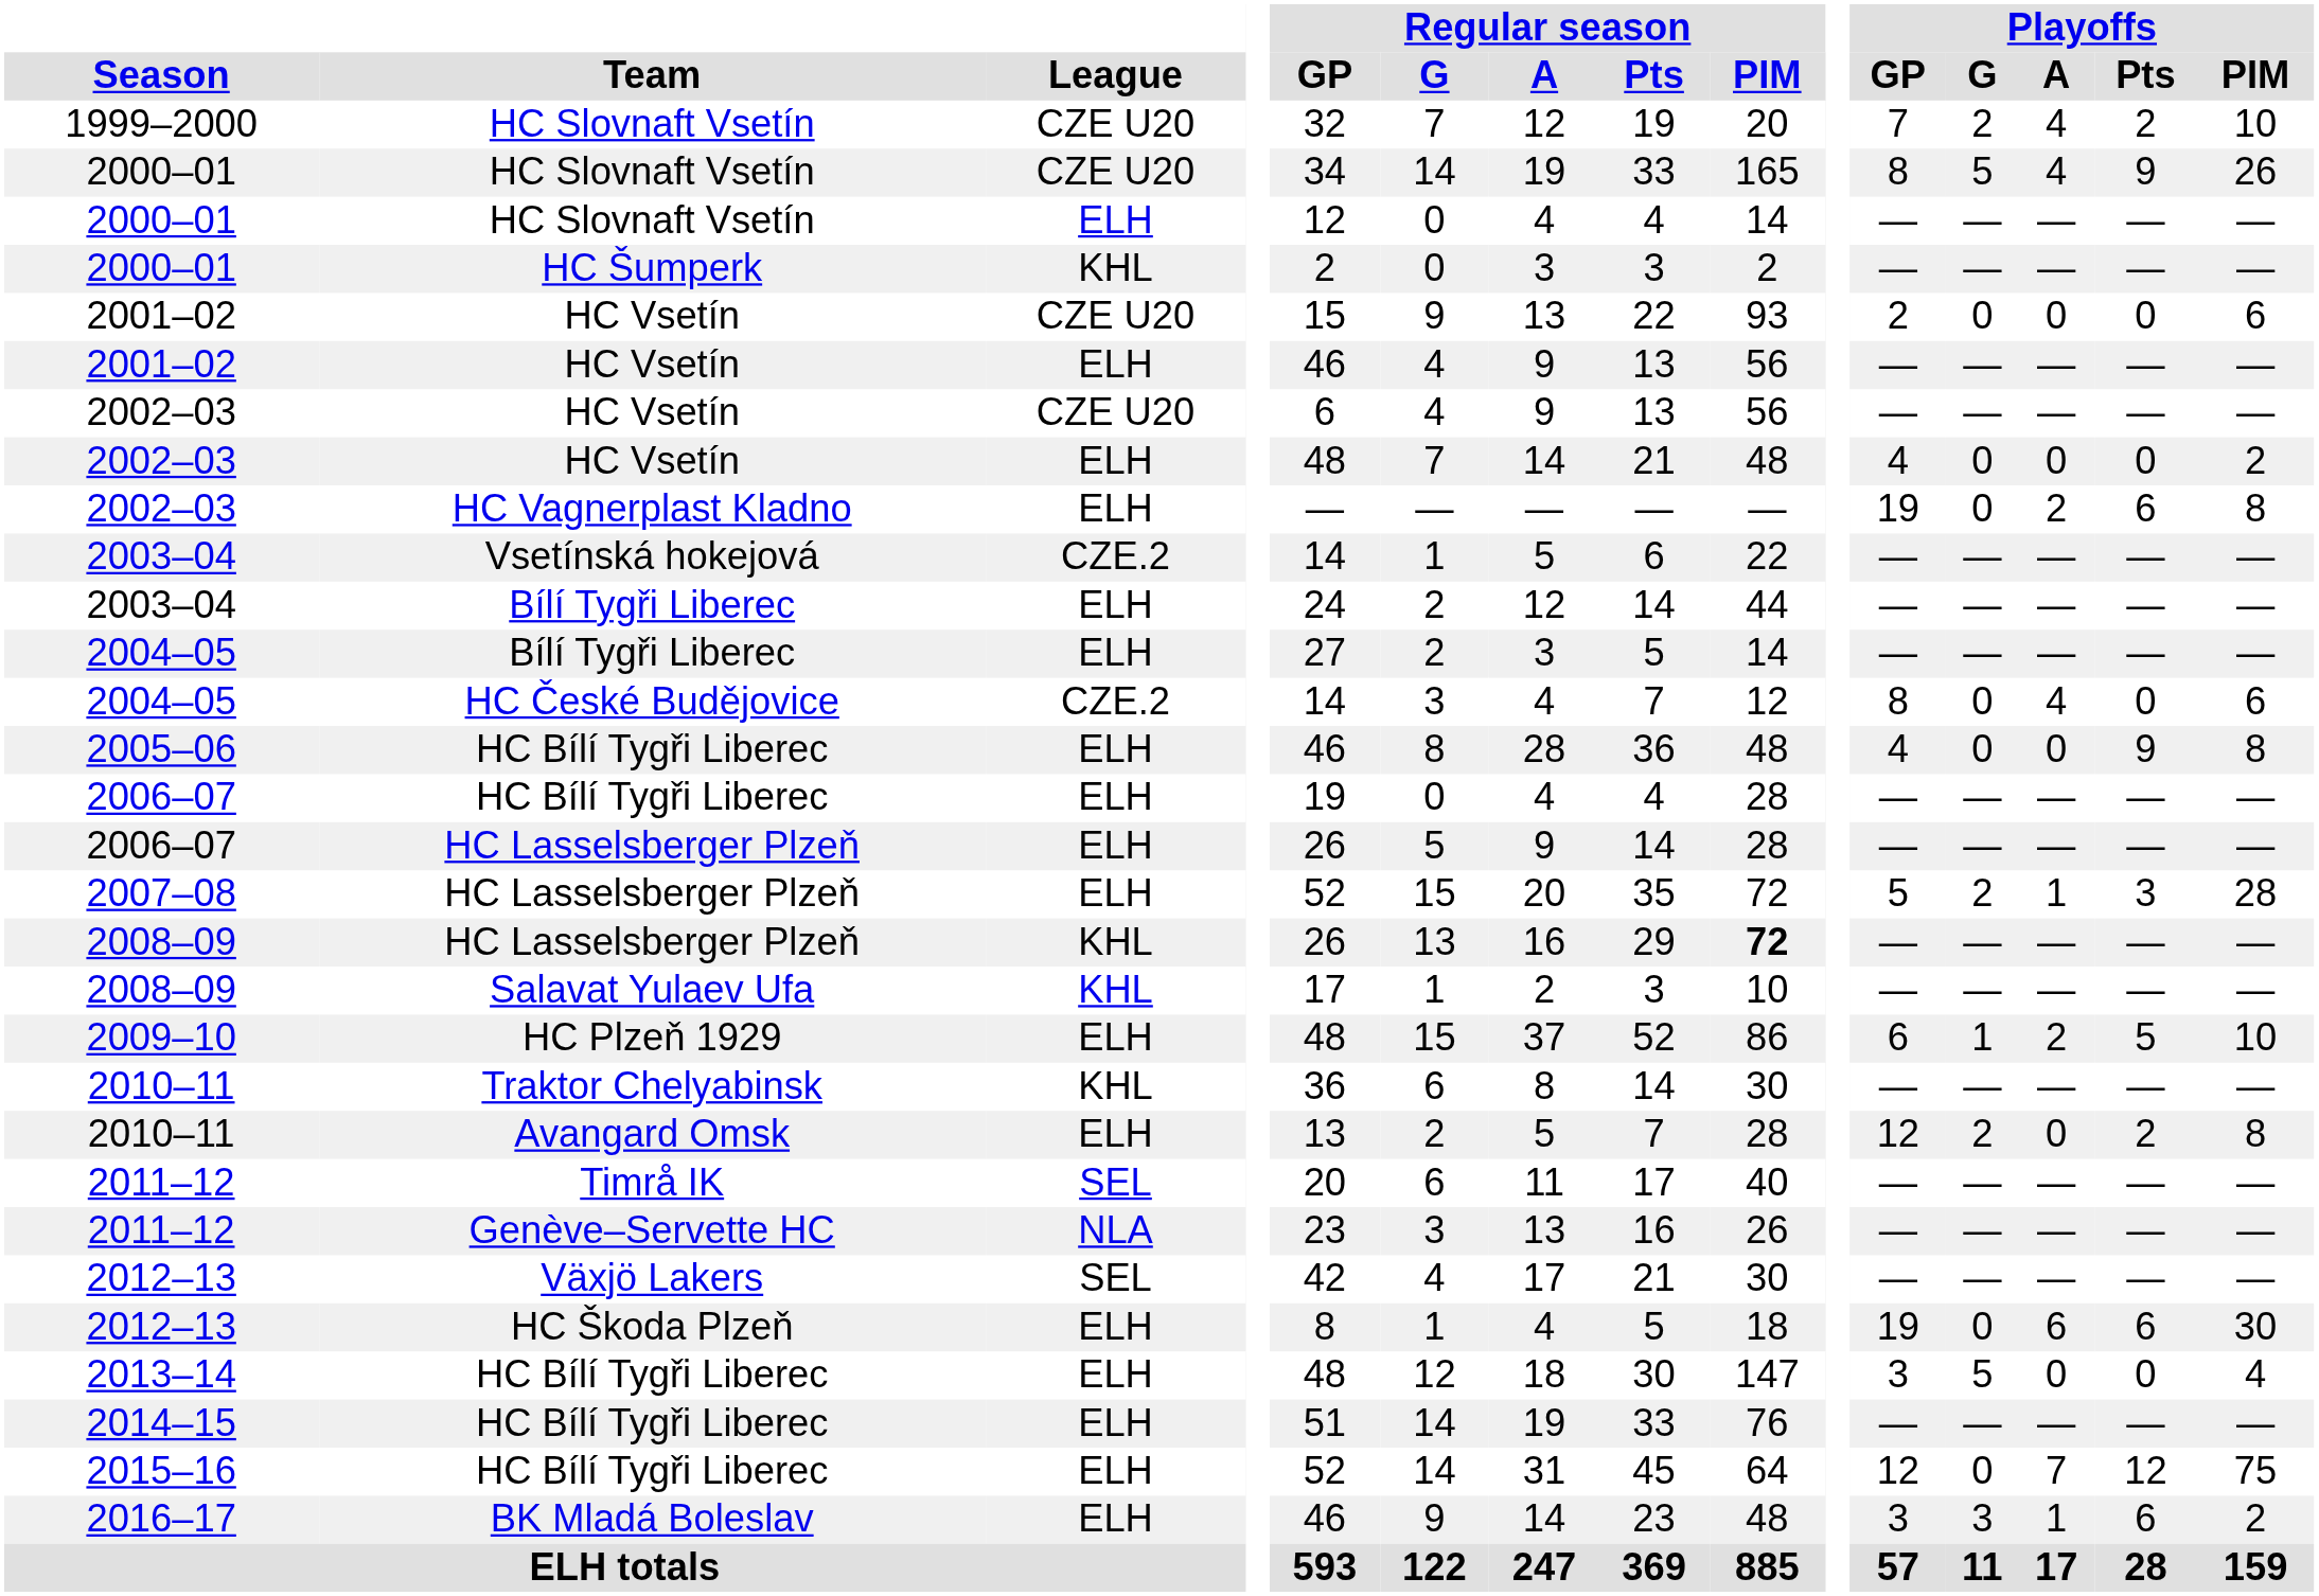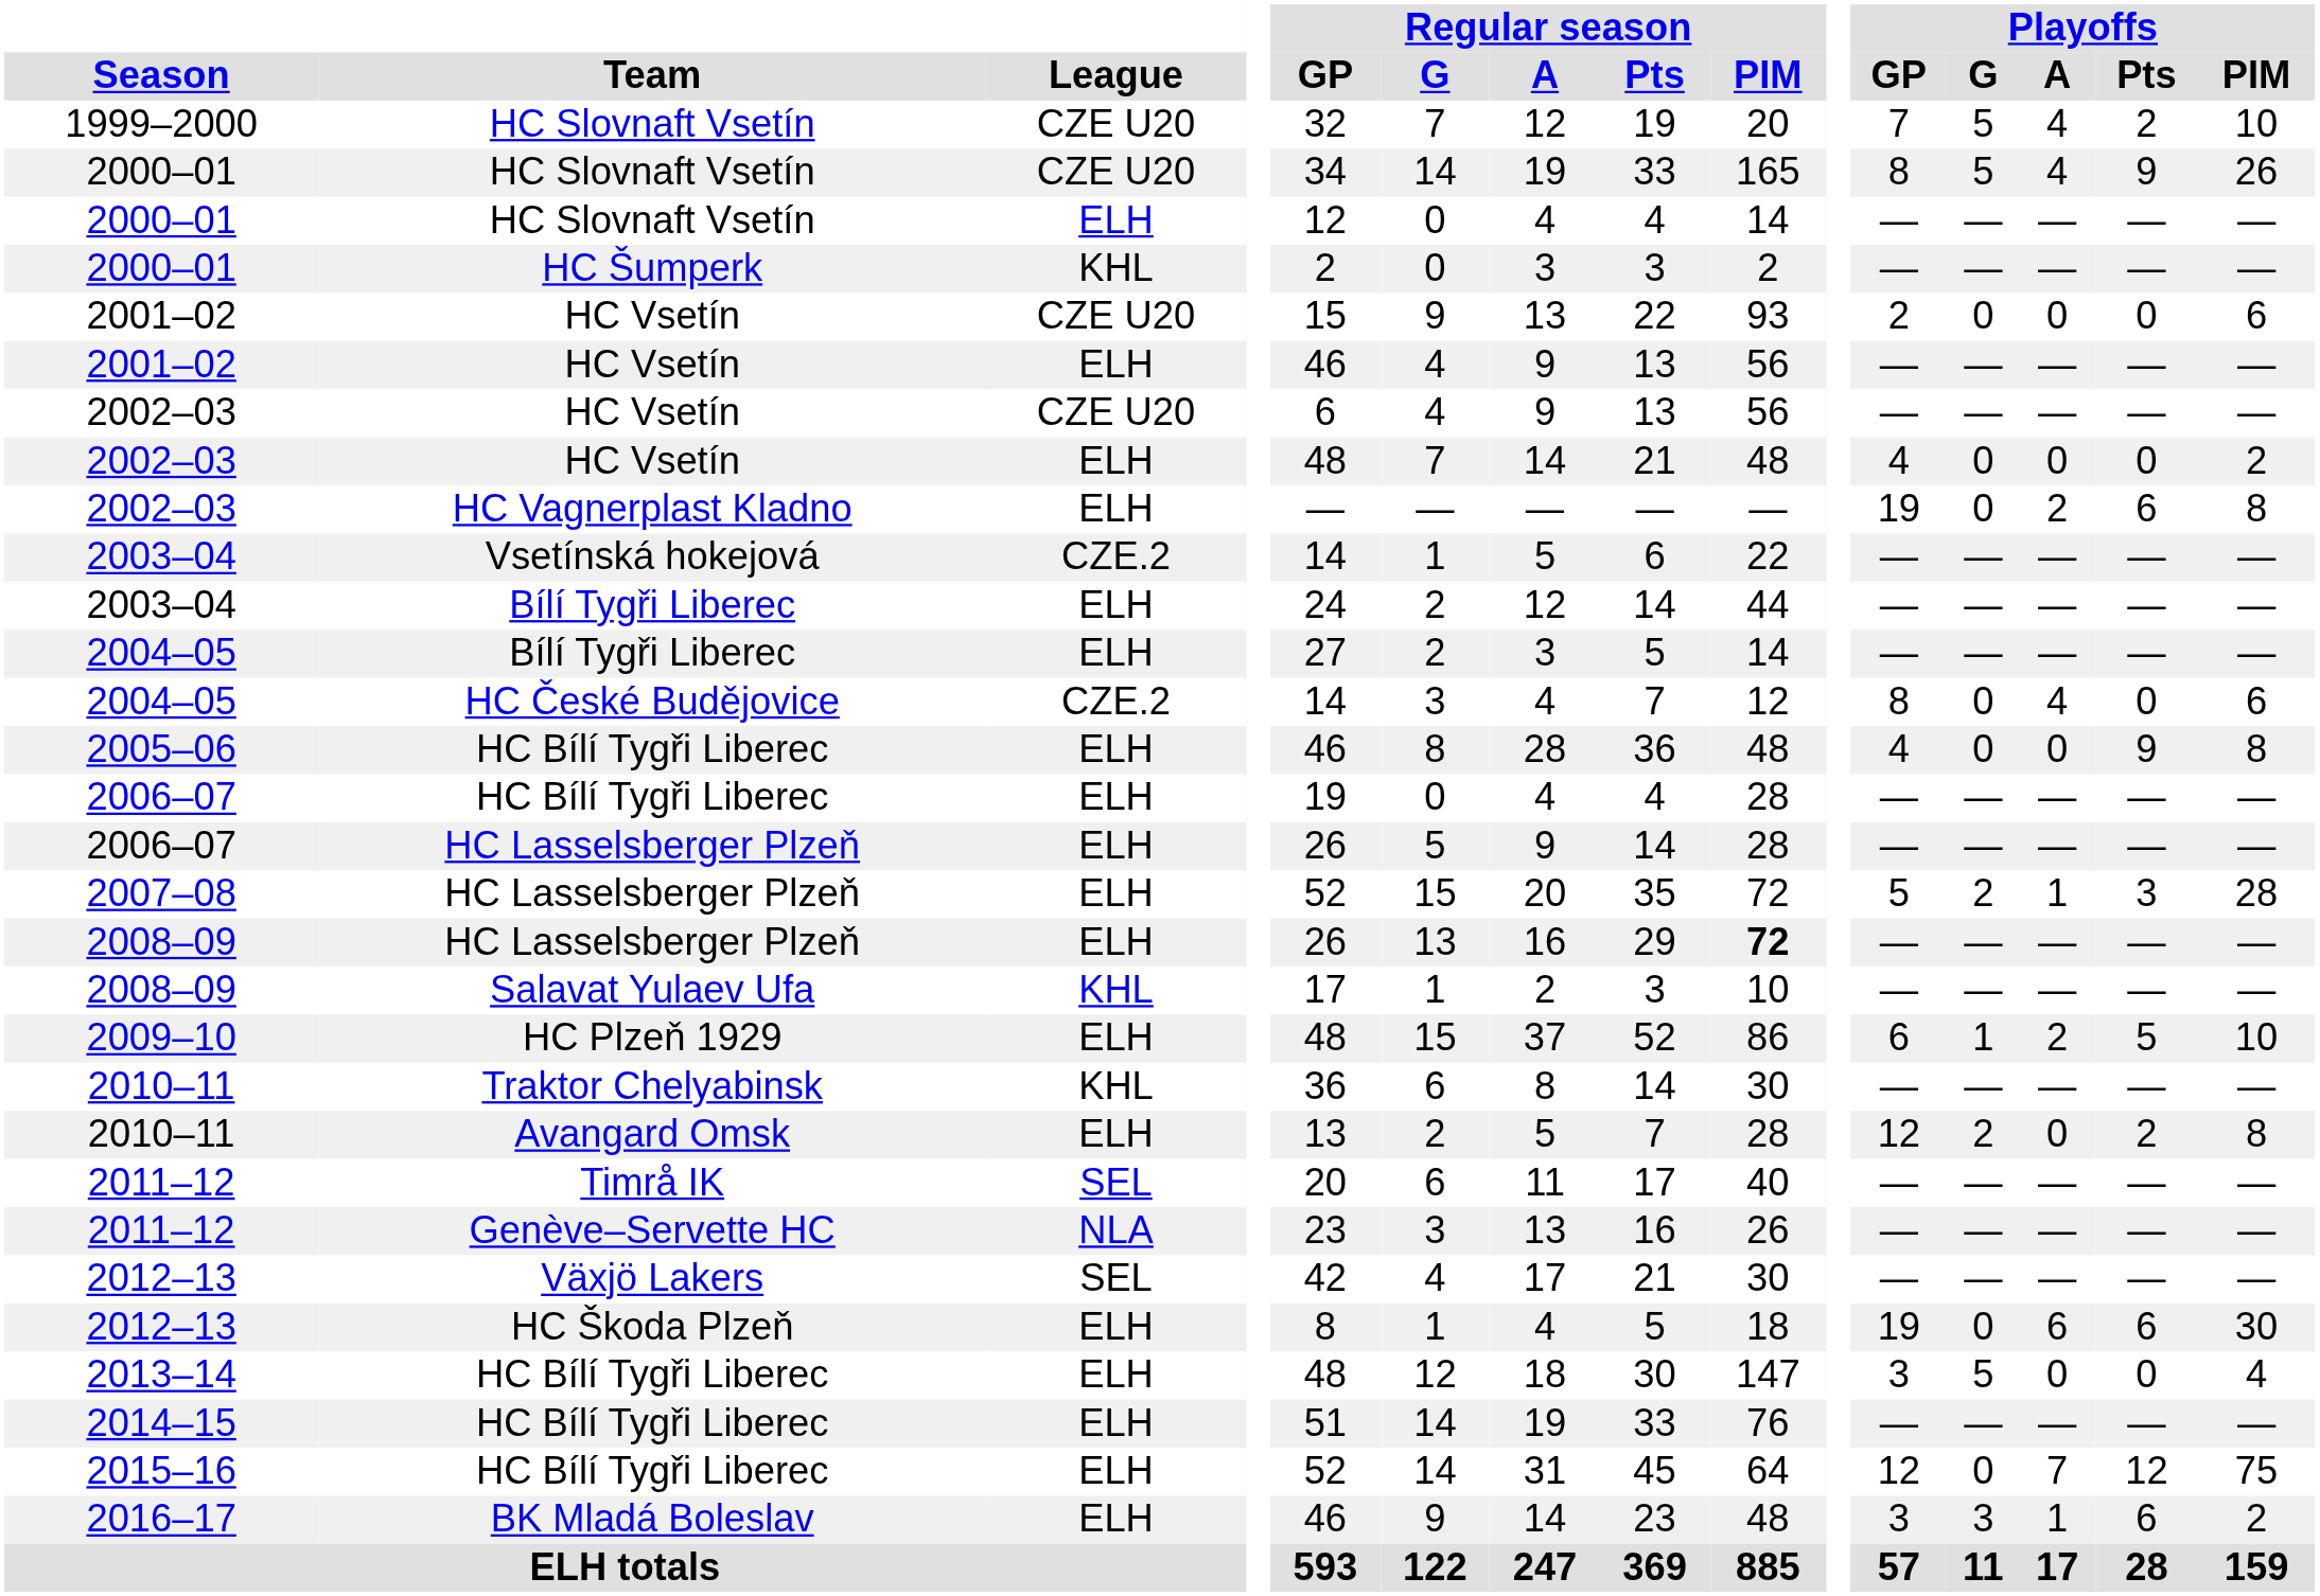1999–2000 | Playoffs / G: 2 -> 5
2008–09 / HC Lasselsberger Plzeň | League: KHL -> ELH
